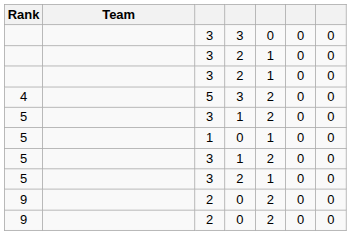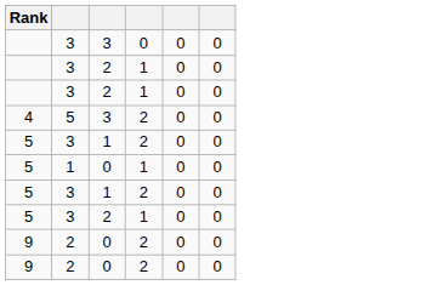- column: Team
